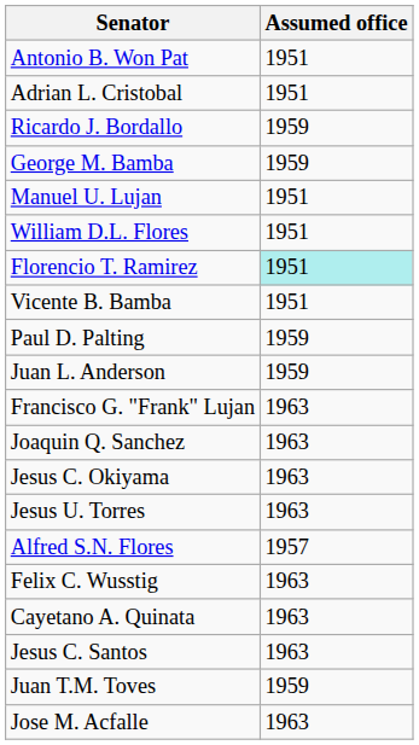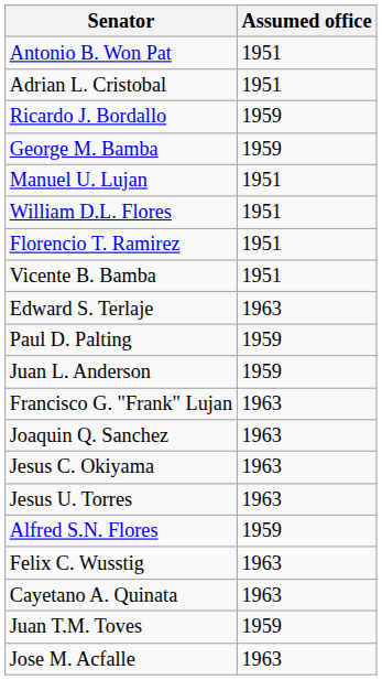Florencio T. Ramirez | Assumed office: paleturquoise background -> no background
+ row: Edward S. Terlaje | 1963
Alfred S.N. Flores | Assumed office: 1957 -> 1959
- row: Jesus C. Santos | 1963
